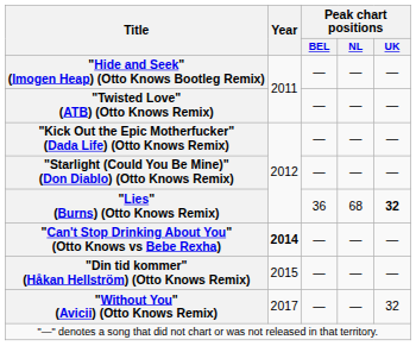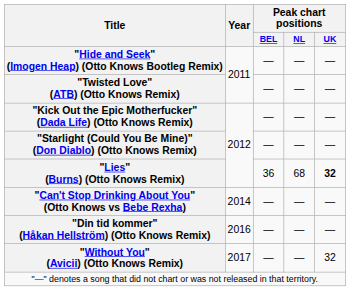"Can't Stop Drinking About You" (Otto Knows vs Bebe Rexha) | Year: bold -> normal
"Din tid kommer" (Håkan Hellström) (Otto Knows Remix) | Year: 2015 -> 2016
